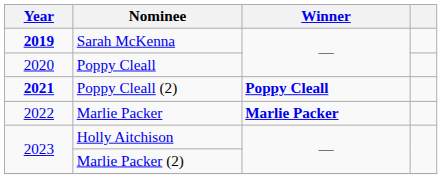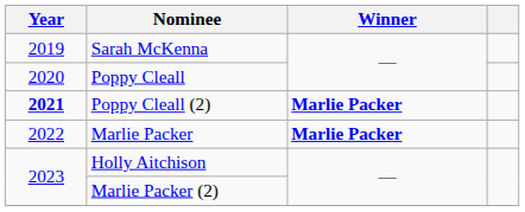Sarah McKenna | Year: bold -> normal
Poppy Cleall (2) | Winner: Poppy Cleall -> Marlie Packer
